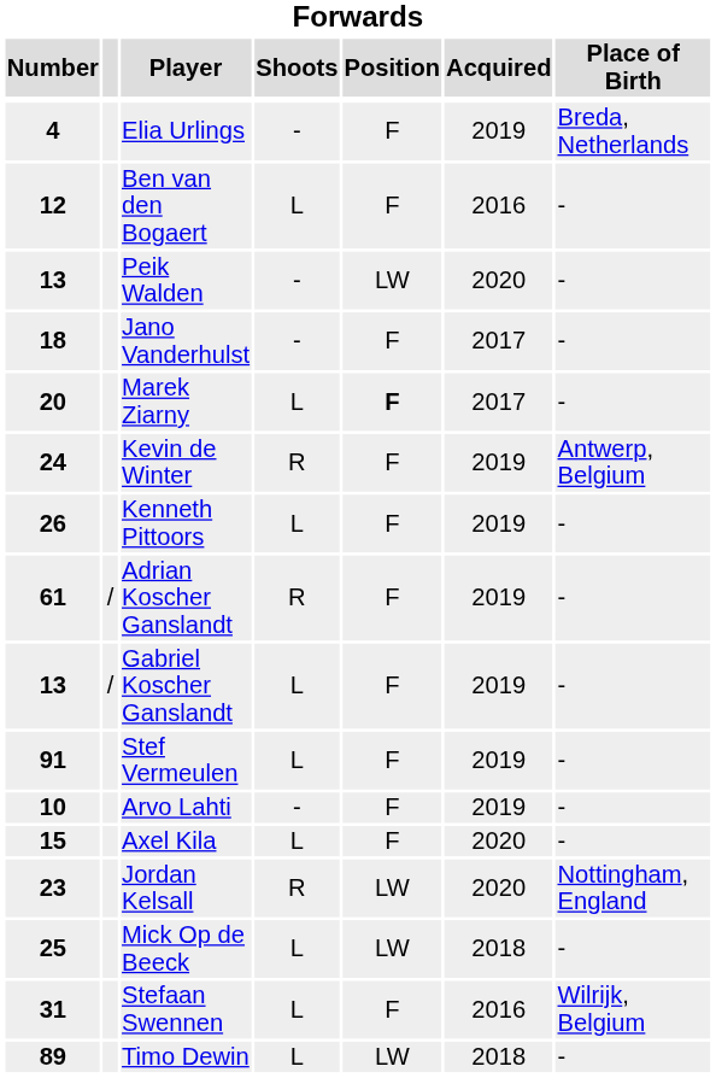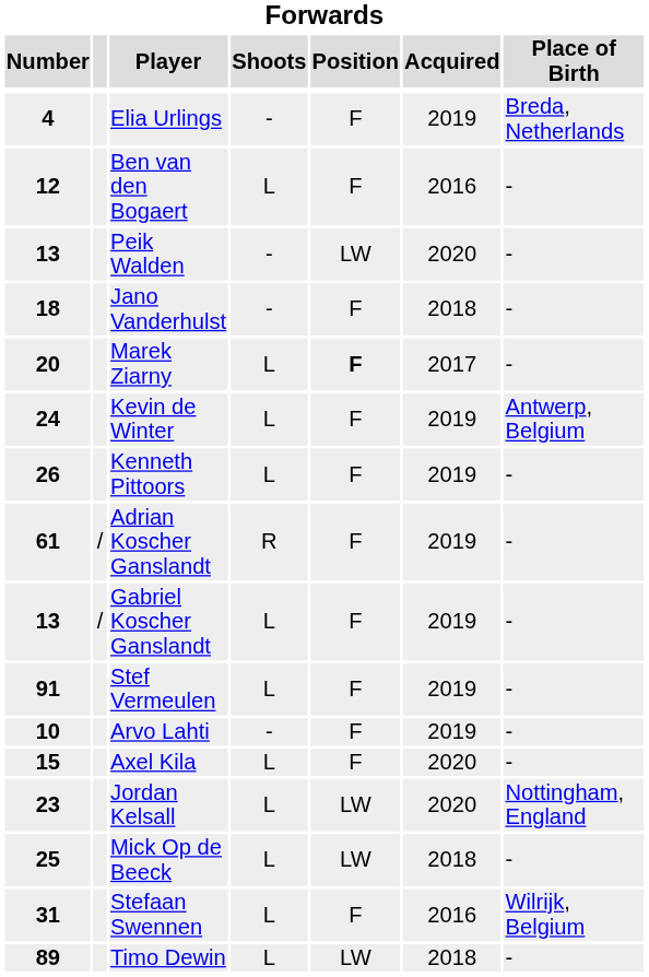Jano Vanderhulst | Acquired: 2017 -> 2018
Kevin de Winter | Shoots: R -> L
Jordan Kelsall | Shoots: R -> L
